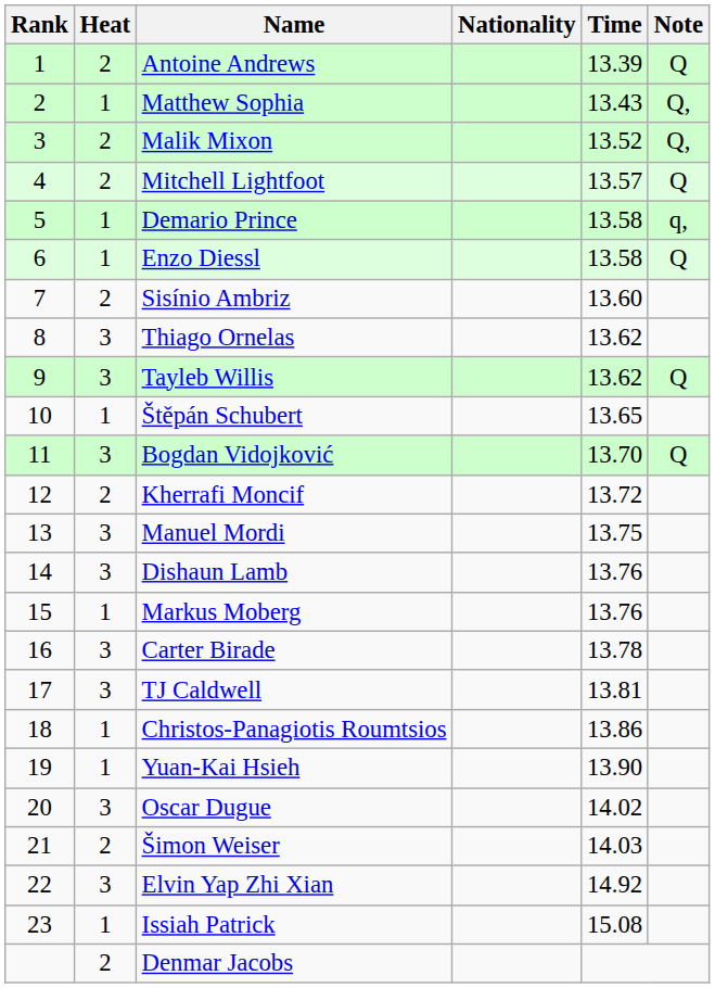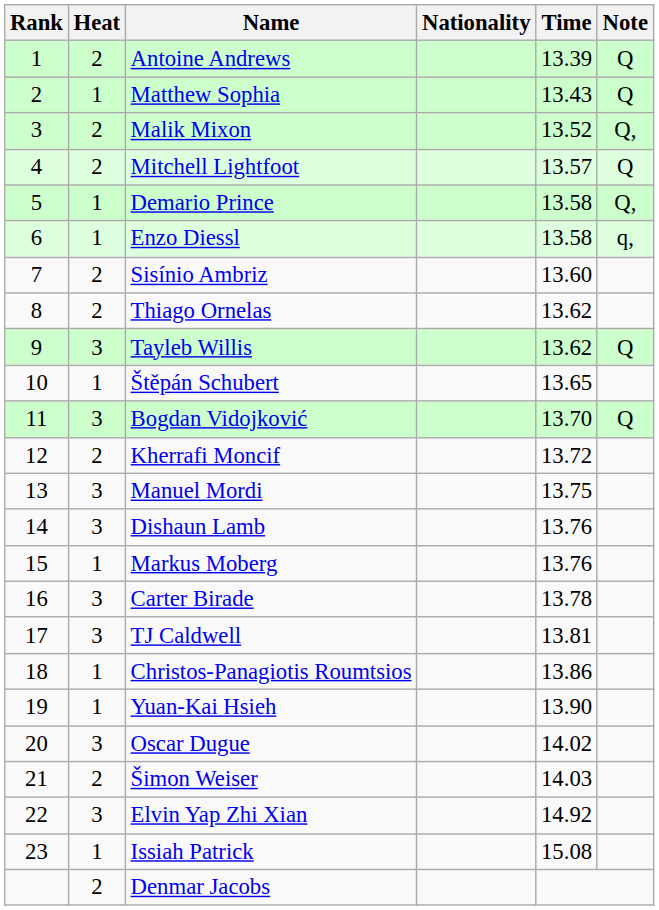Matthew Sophia | Note: Q, -> Q
Demario Prince | Note: q, -> Q,
Enzo Diessl | Note: Q -> q,
Thiago Ornelas | Heat: 3 -> 2
